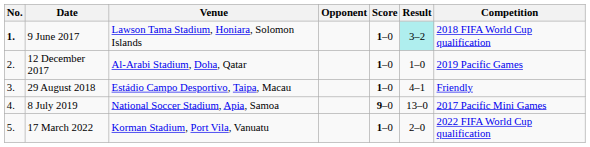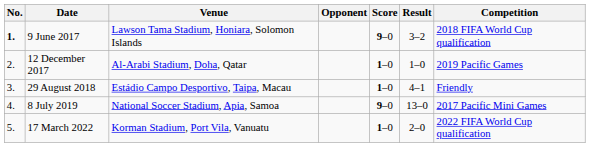9 June 2017 | Score: 1–0 -> 9–0
9 June 2017 | Result: paleturquoise background -> no background
